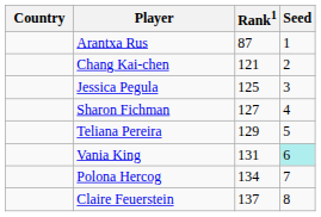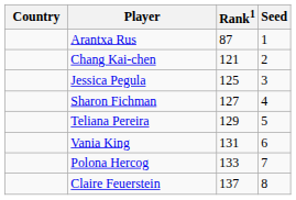Vania King | Seed: paleturquoise background -> no background
Polona Hercog | Rank1: 134 -> 133
